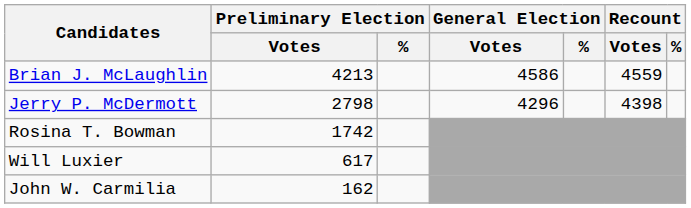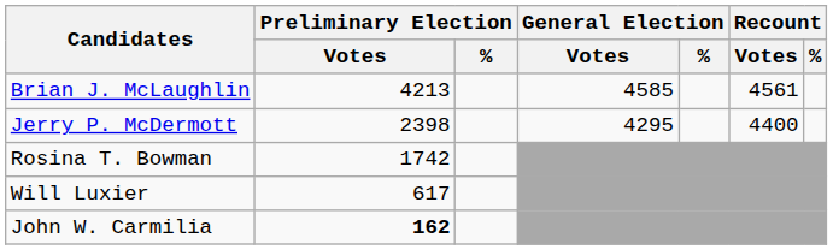Brian J. McLaughlin | General Election / Votes: 4586 -> 4585
Brian J. McLaughlin | Recount / Votes: 4559 -> 4561
Jerry P. McDermott | Preliminary Election / Votes: 2798 -> 2398
Jerry P. McDermott | General Election / Votes: 4296 -> 4295
Jerry P. McDermott | Recount / Votes: 4398 -> 4400
John W. Carmilia | Preliminary Election / Votes: normal -> bold
